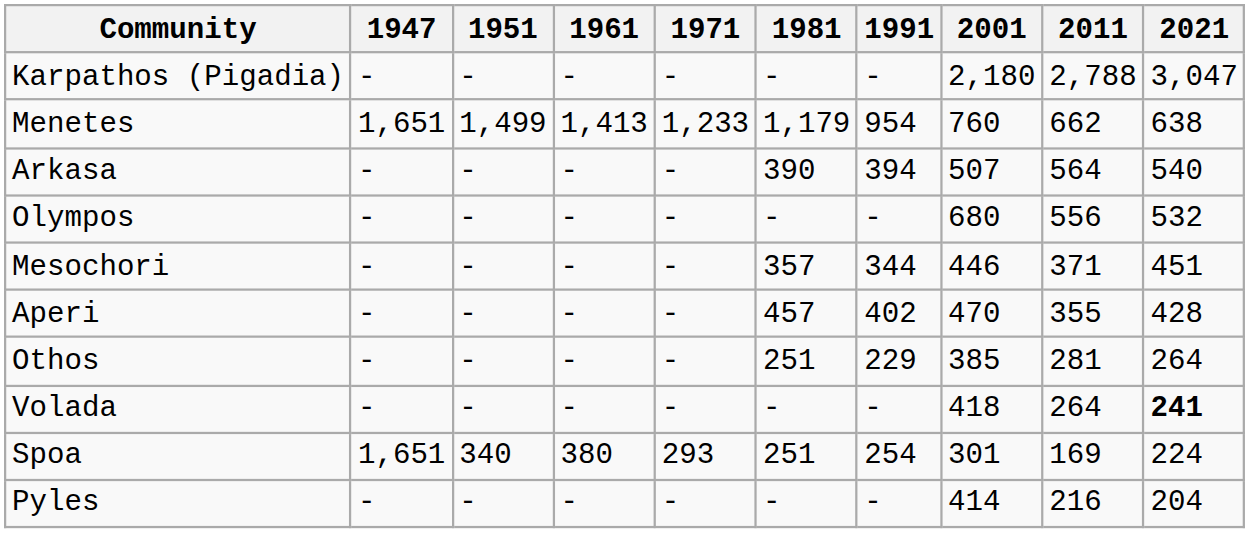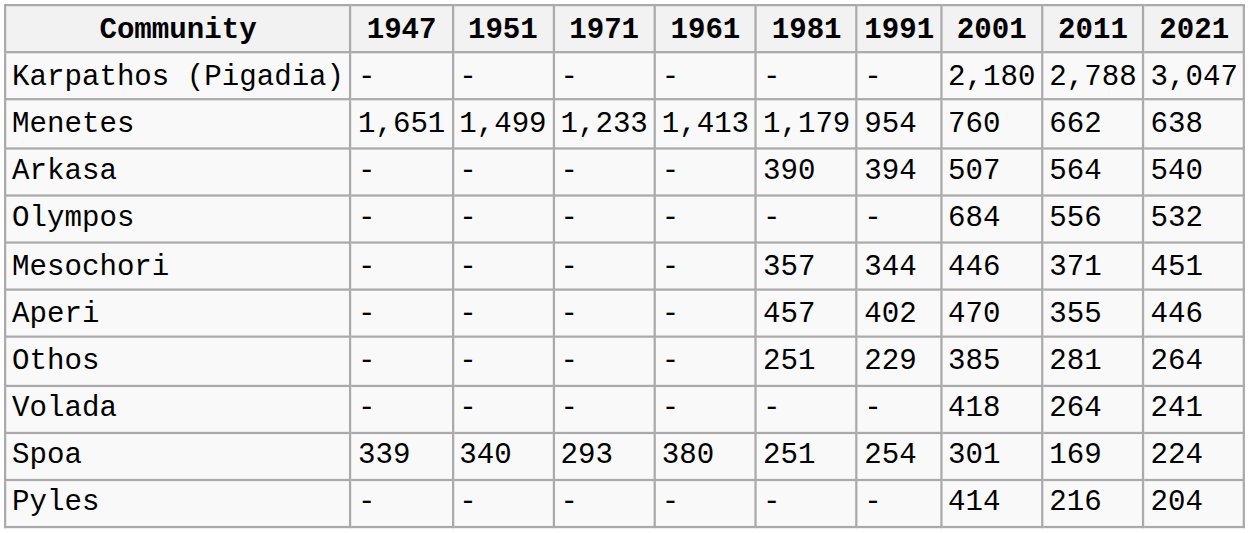columns swapped: 1961 <-> 1971
Olympos | 2001: 680 -> 684
Aperi | 2021: 428 -> 446
Volada | 2021: bold -> normal
Spoa | 1947: 1,651 -> 339
